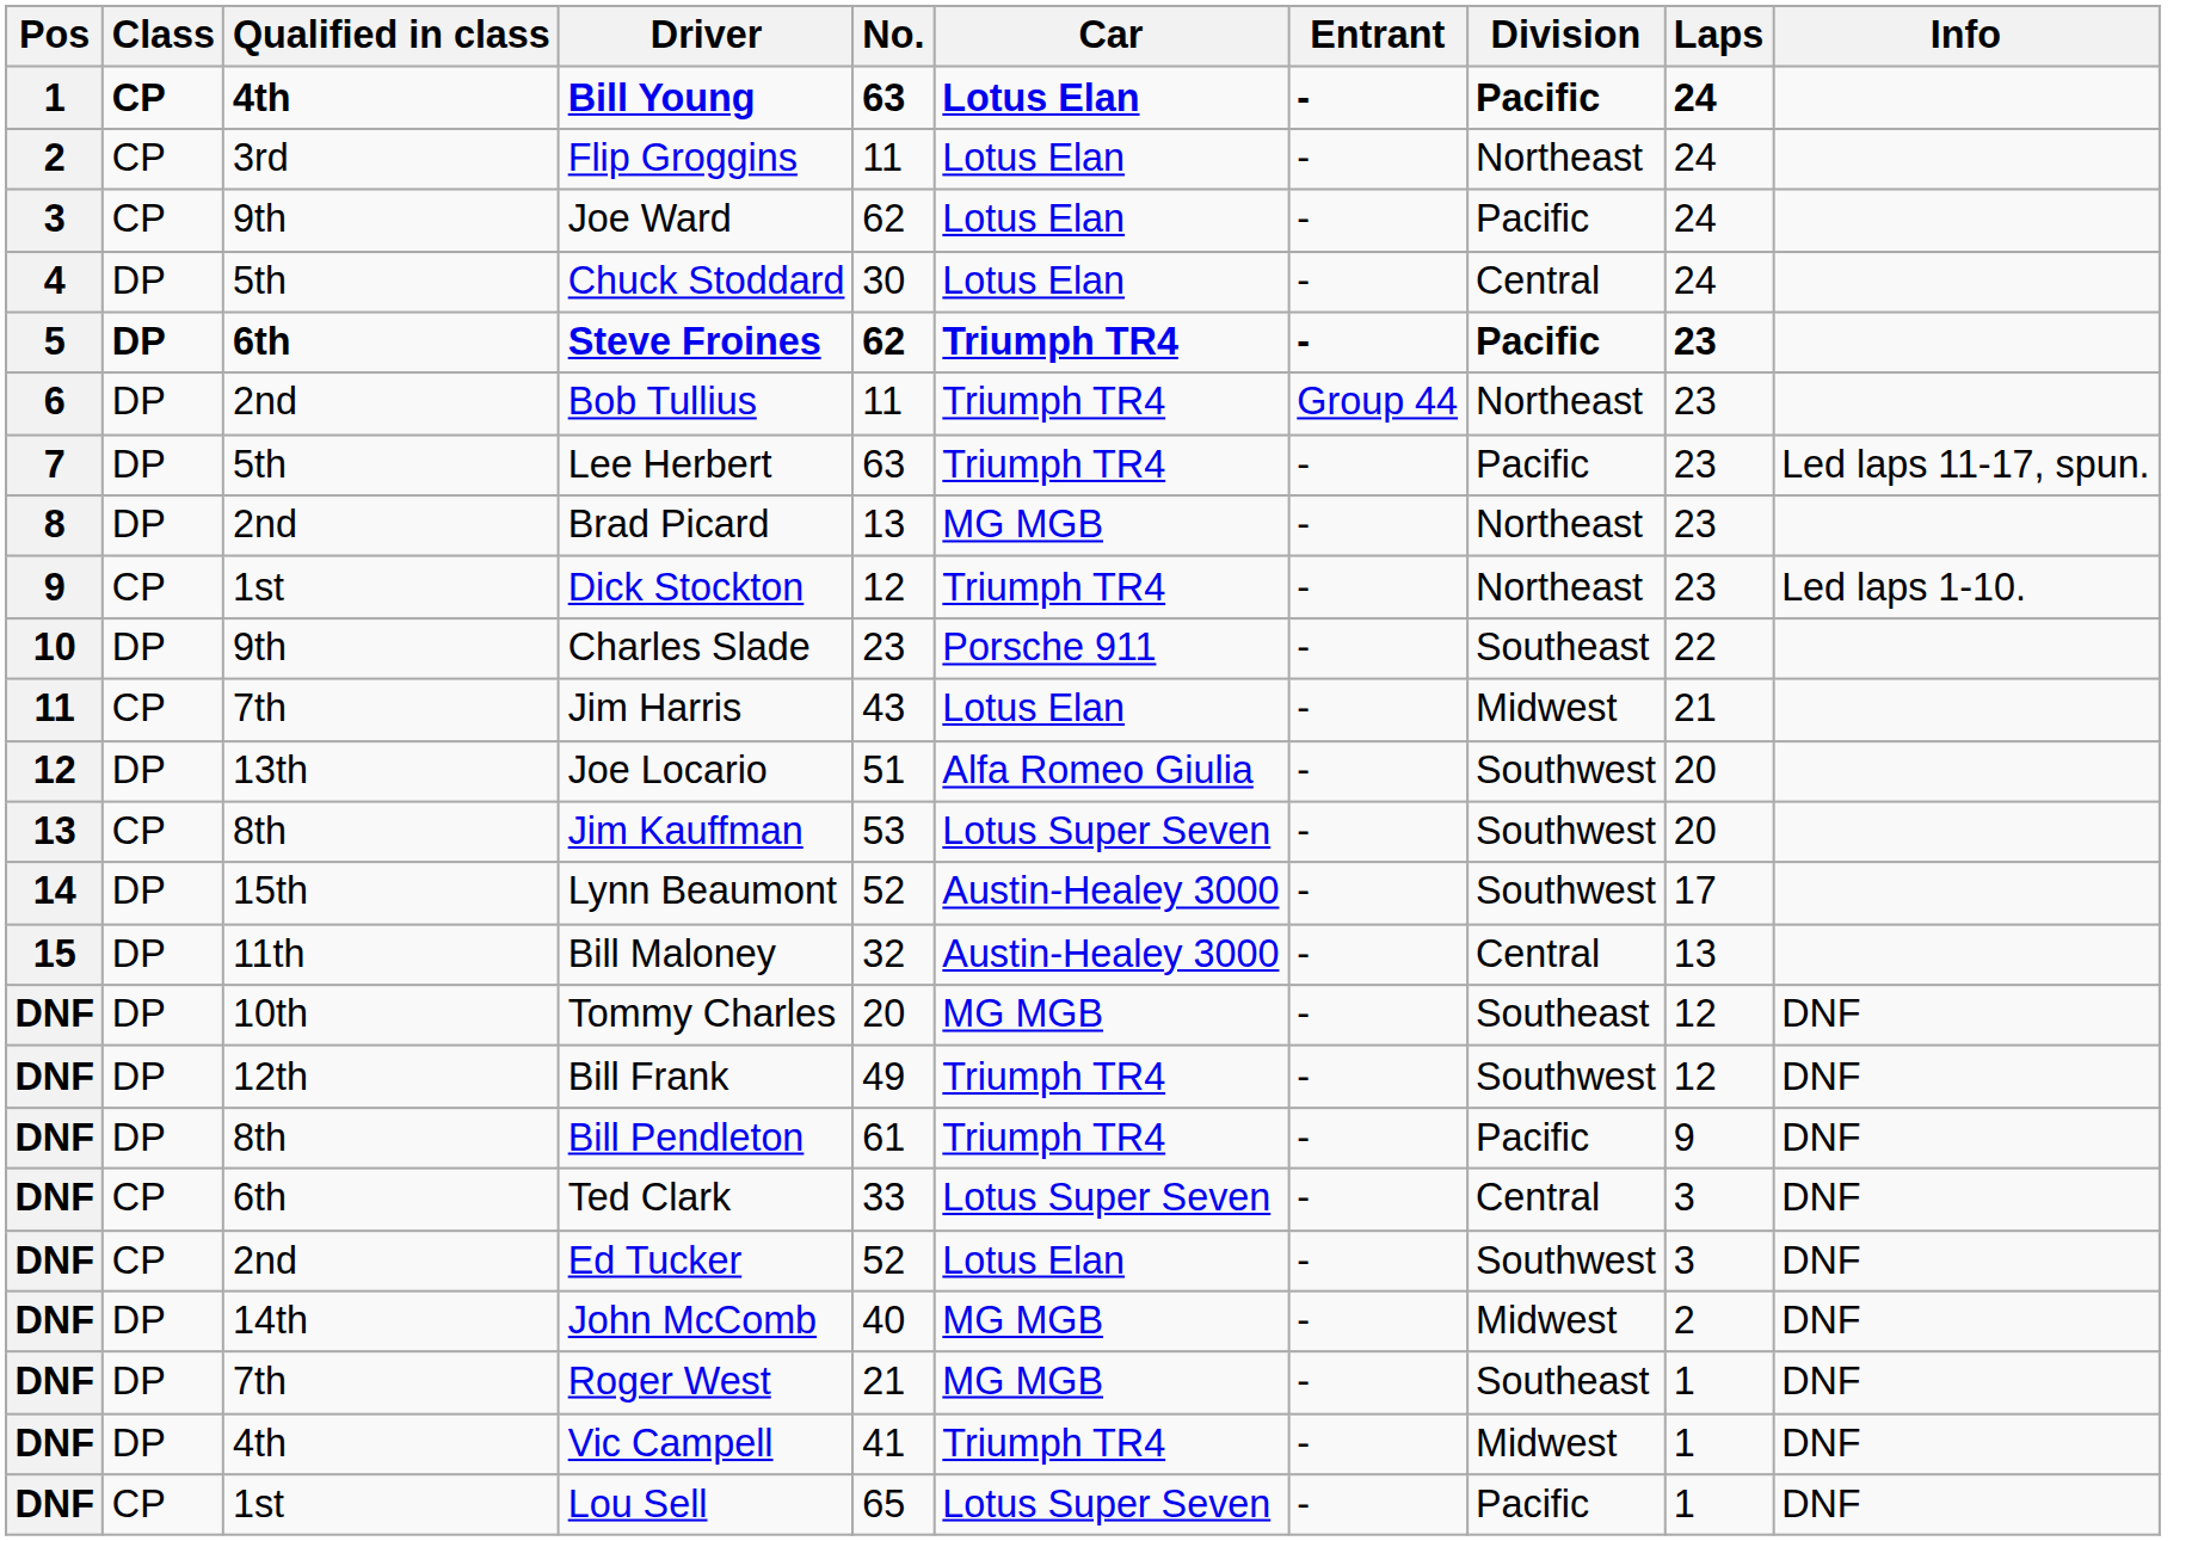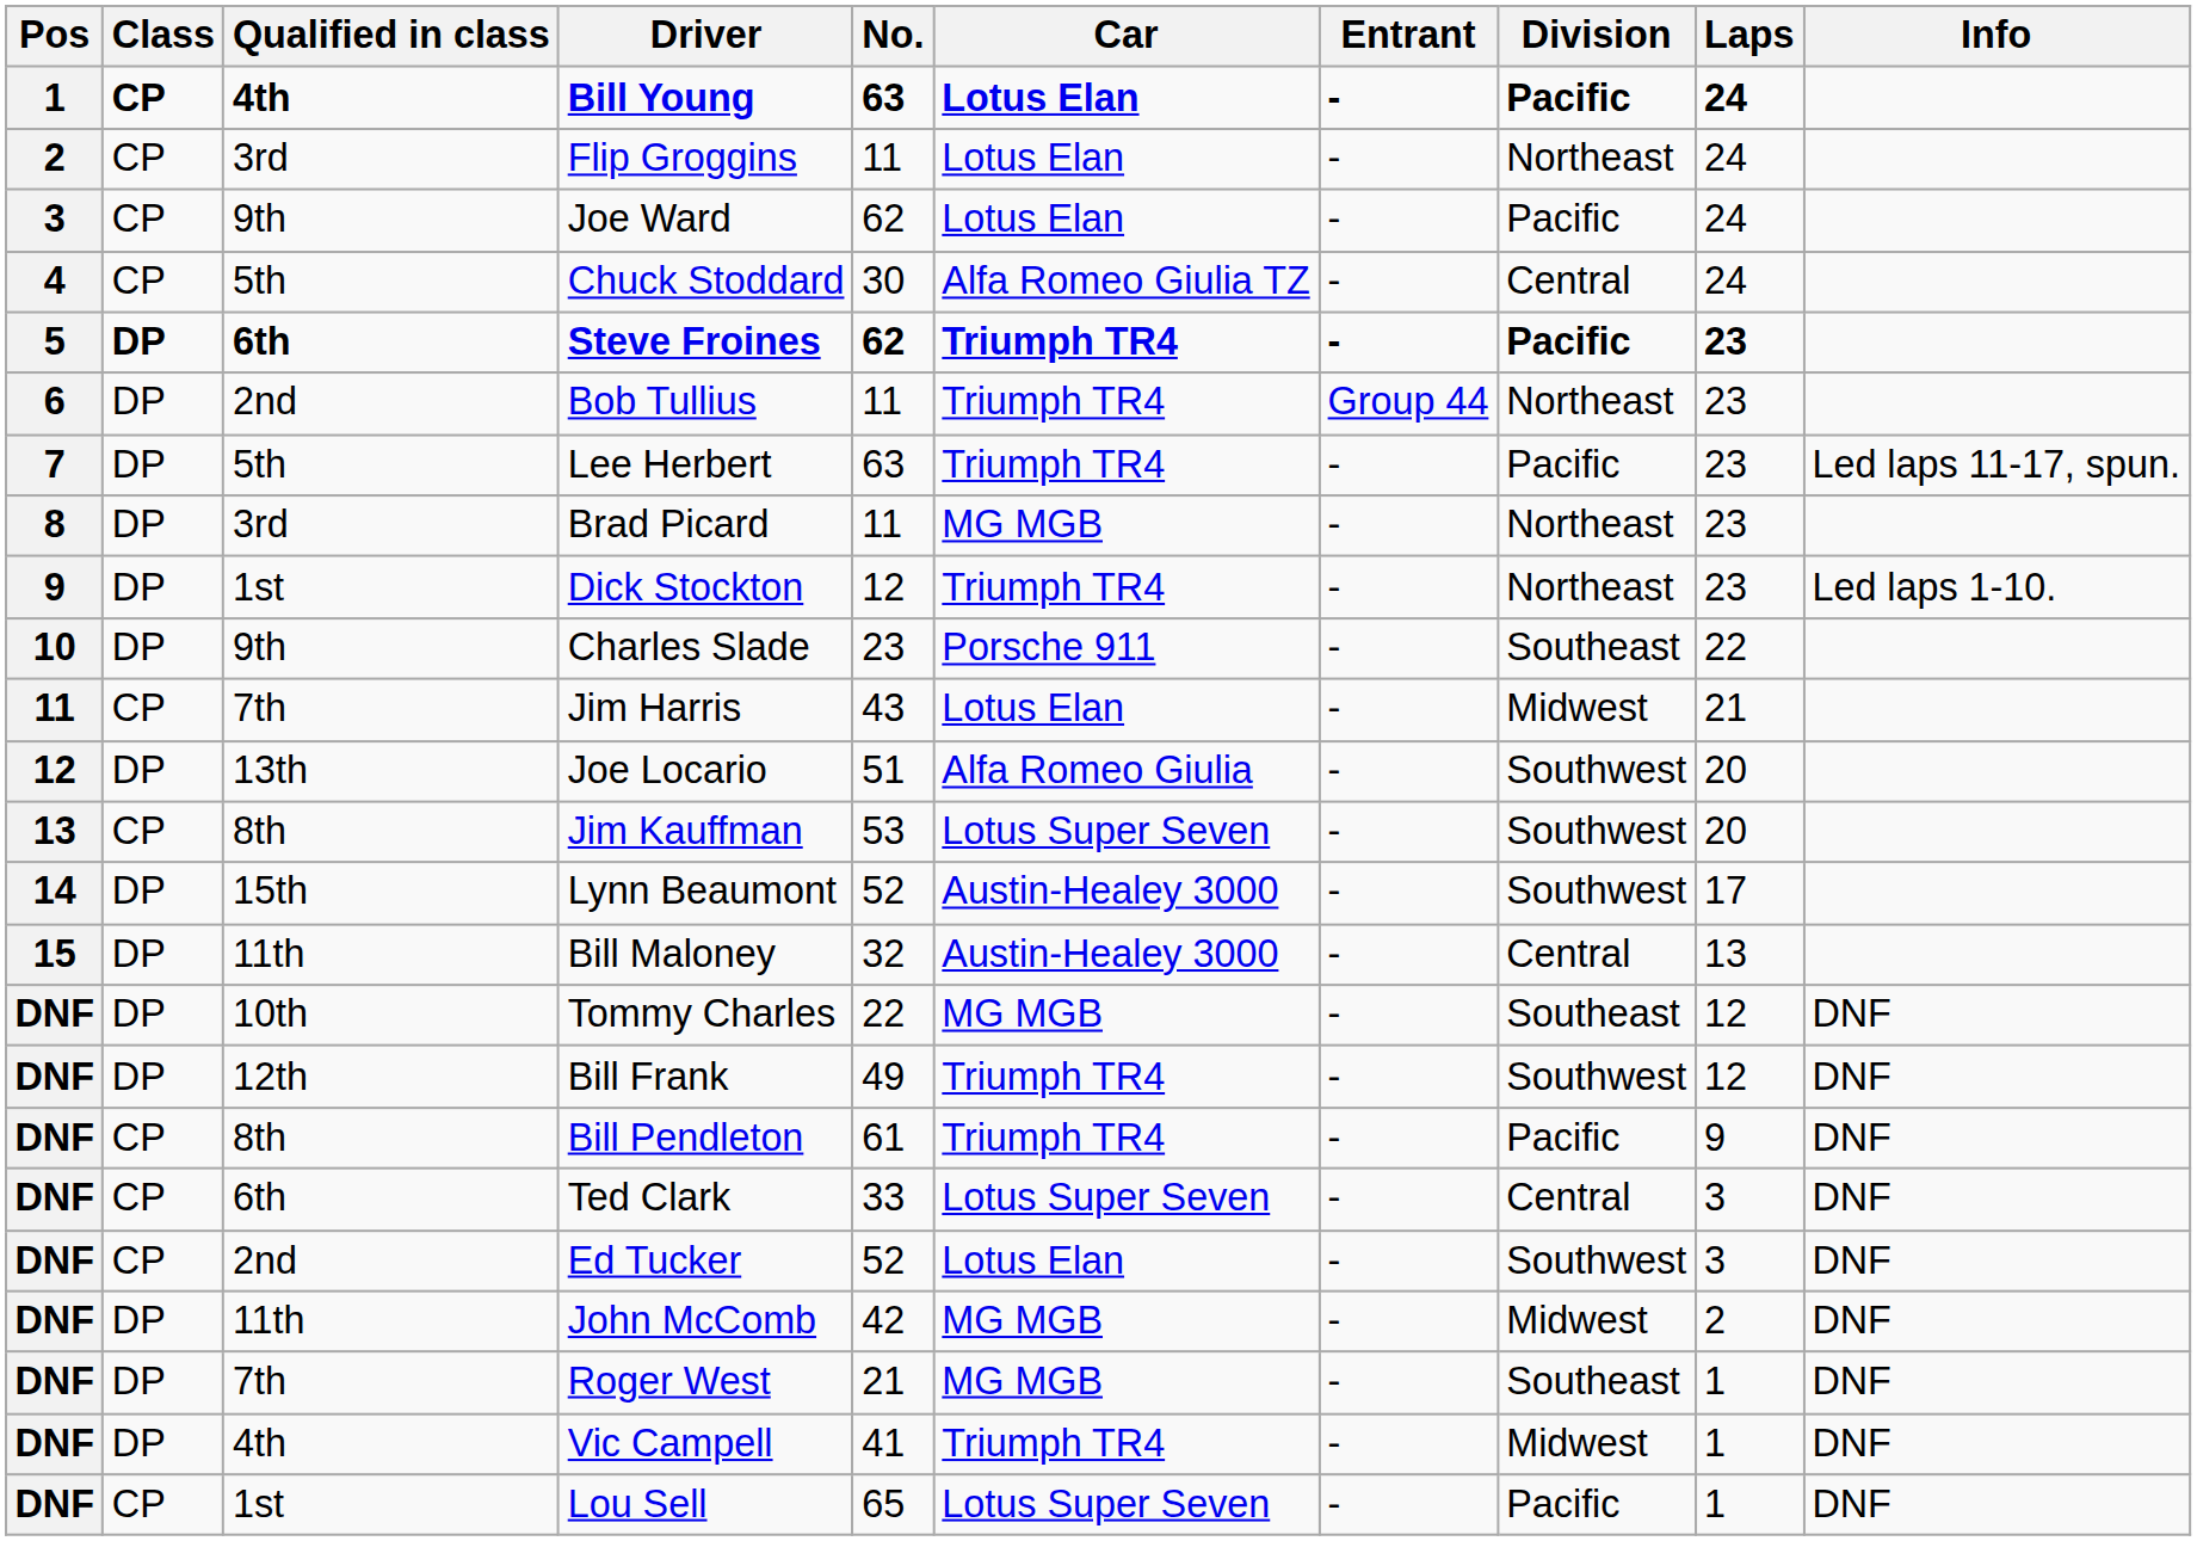Chuck Stoddard | Class: DP -> CP
Chuck Stoddard | Car: Lotus Elan -> Alfa Romeo Giulia TZ
Brad Picard | Qualified in class: 2nd -> 3rd
Brad Picard | No.: 13 -> 11
Dick Stockton | Class: CP -> DP
Tommy Charles | No.: 20 -> 22
Bill Pendleton | Class: DP -> CP
John McComb | Qualified in class: 14th -> 11th
John McComb | No.: 40 -> 42
